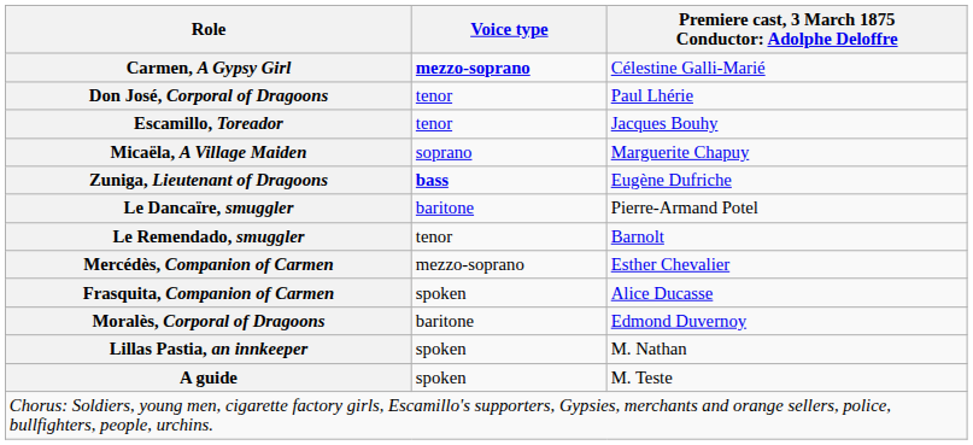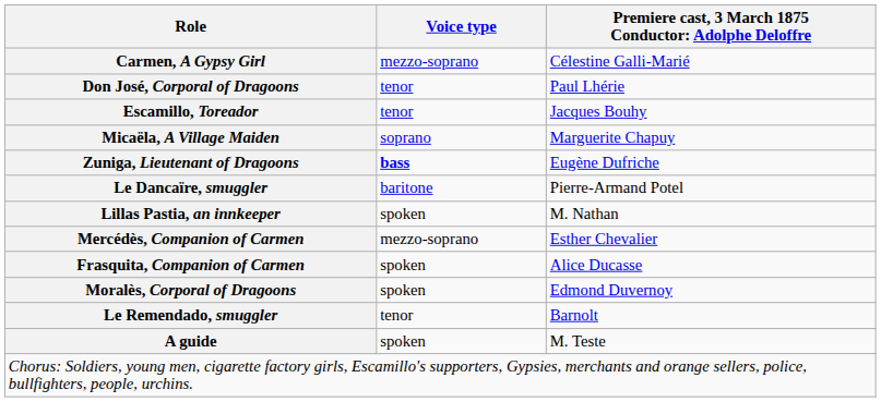Carmen, A Gypsy Girl | Voice type: bold -> normal
rows swapped: Le Remendado, smuggler <-> Lillas Pastia, an innkeeper
Moralès, Corporal of Dragoons | Voice type: baritone -> spoken
